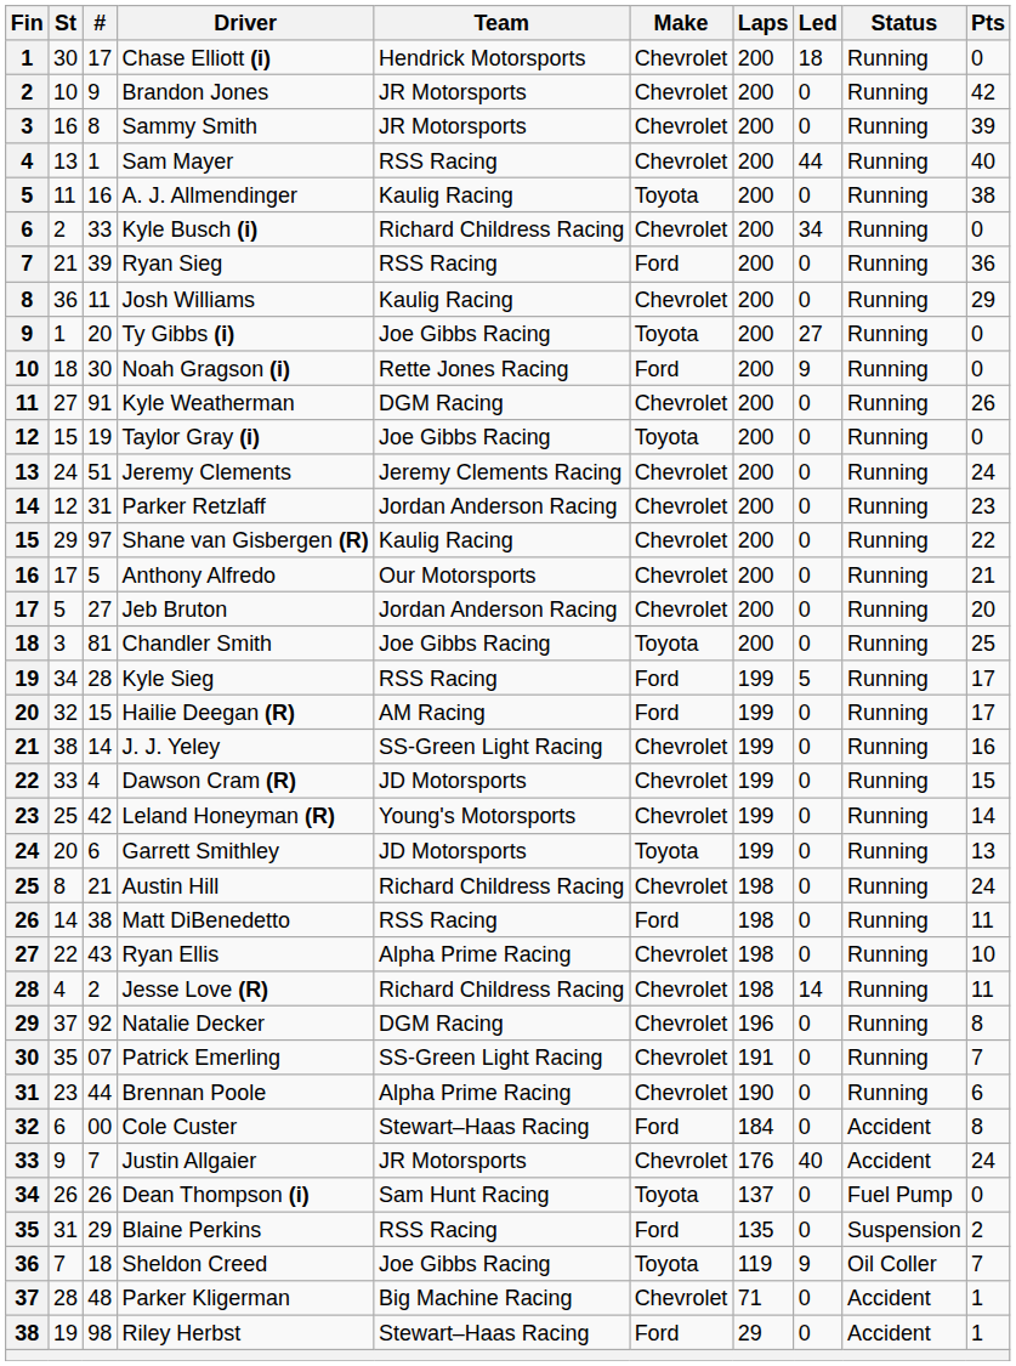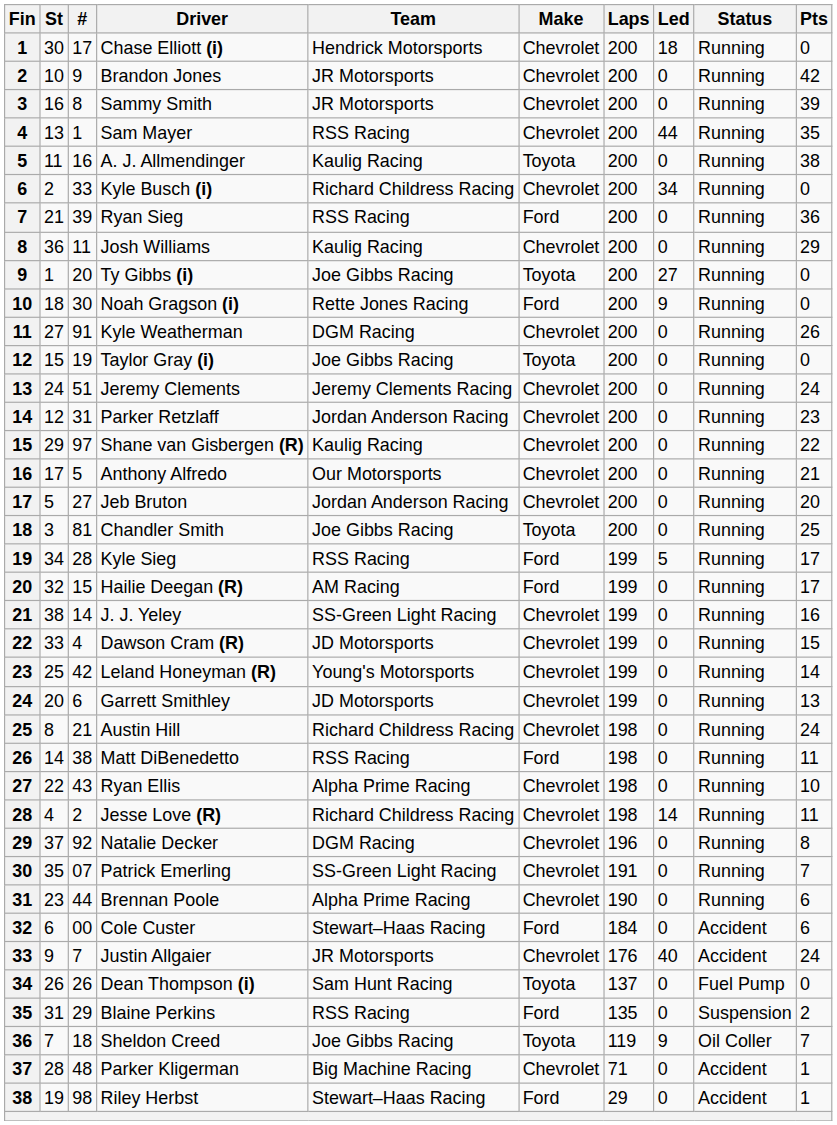Sam Mayer | Pts: 40 -> 35
Garrett Smithley | Make: Toyota -> Chevrolet
Cole Custer | Pts: 8 -> 6
